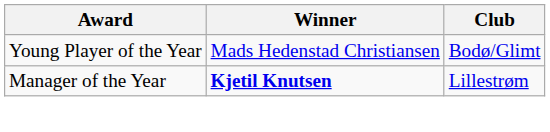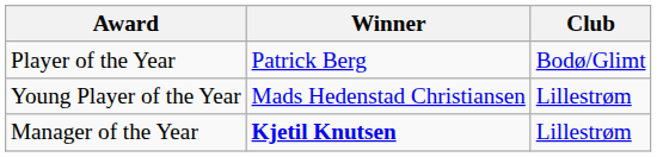+ row: Player of the Year | Patrick Berg | Bodø/Glimt
Young Player of the Year | Club: Bodø/Glimt -> Lillestrøm
